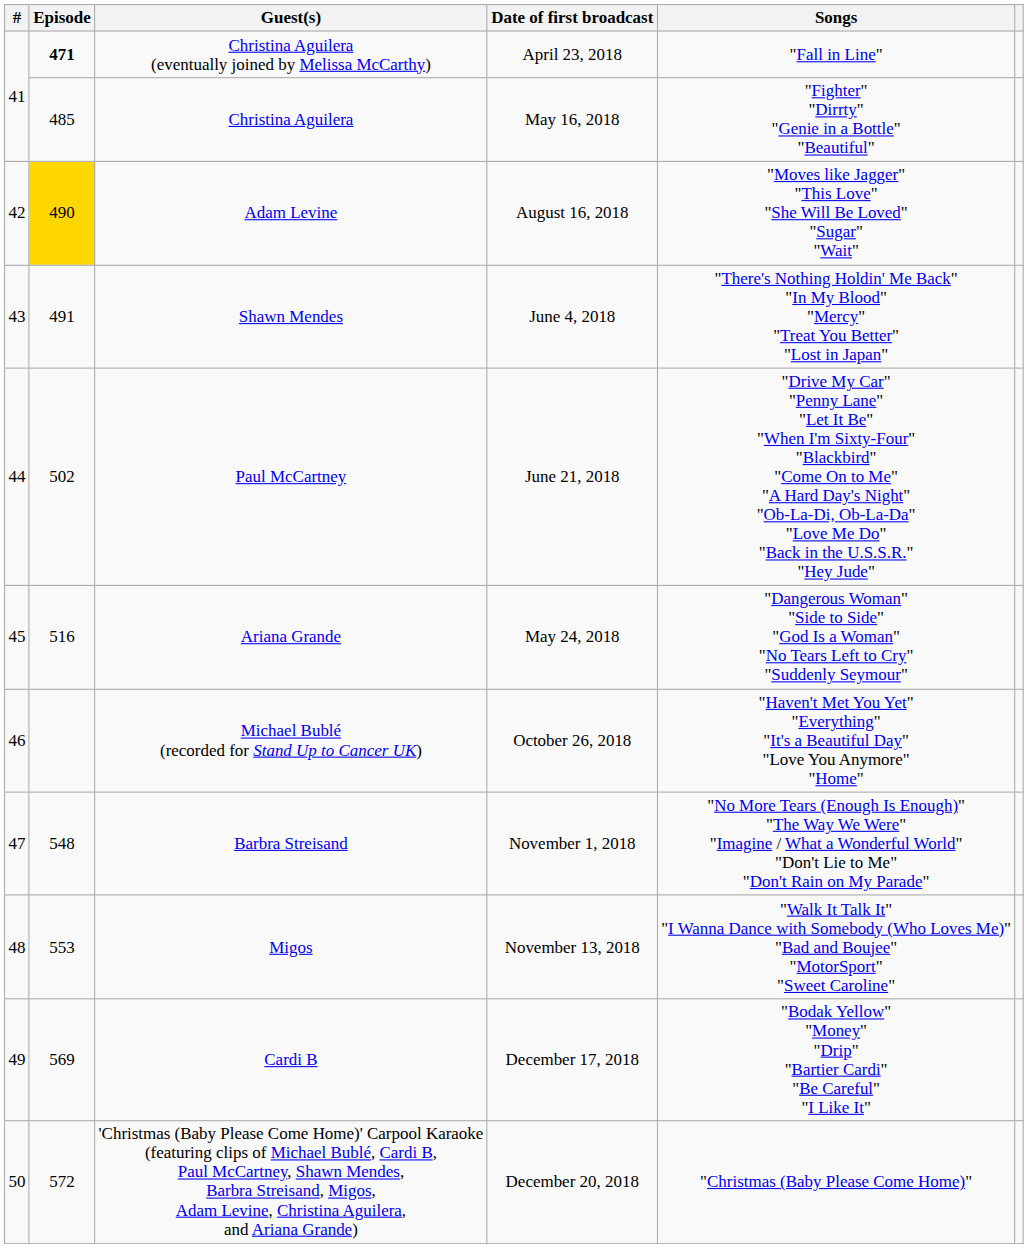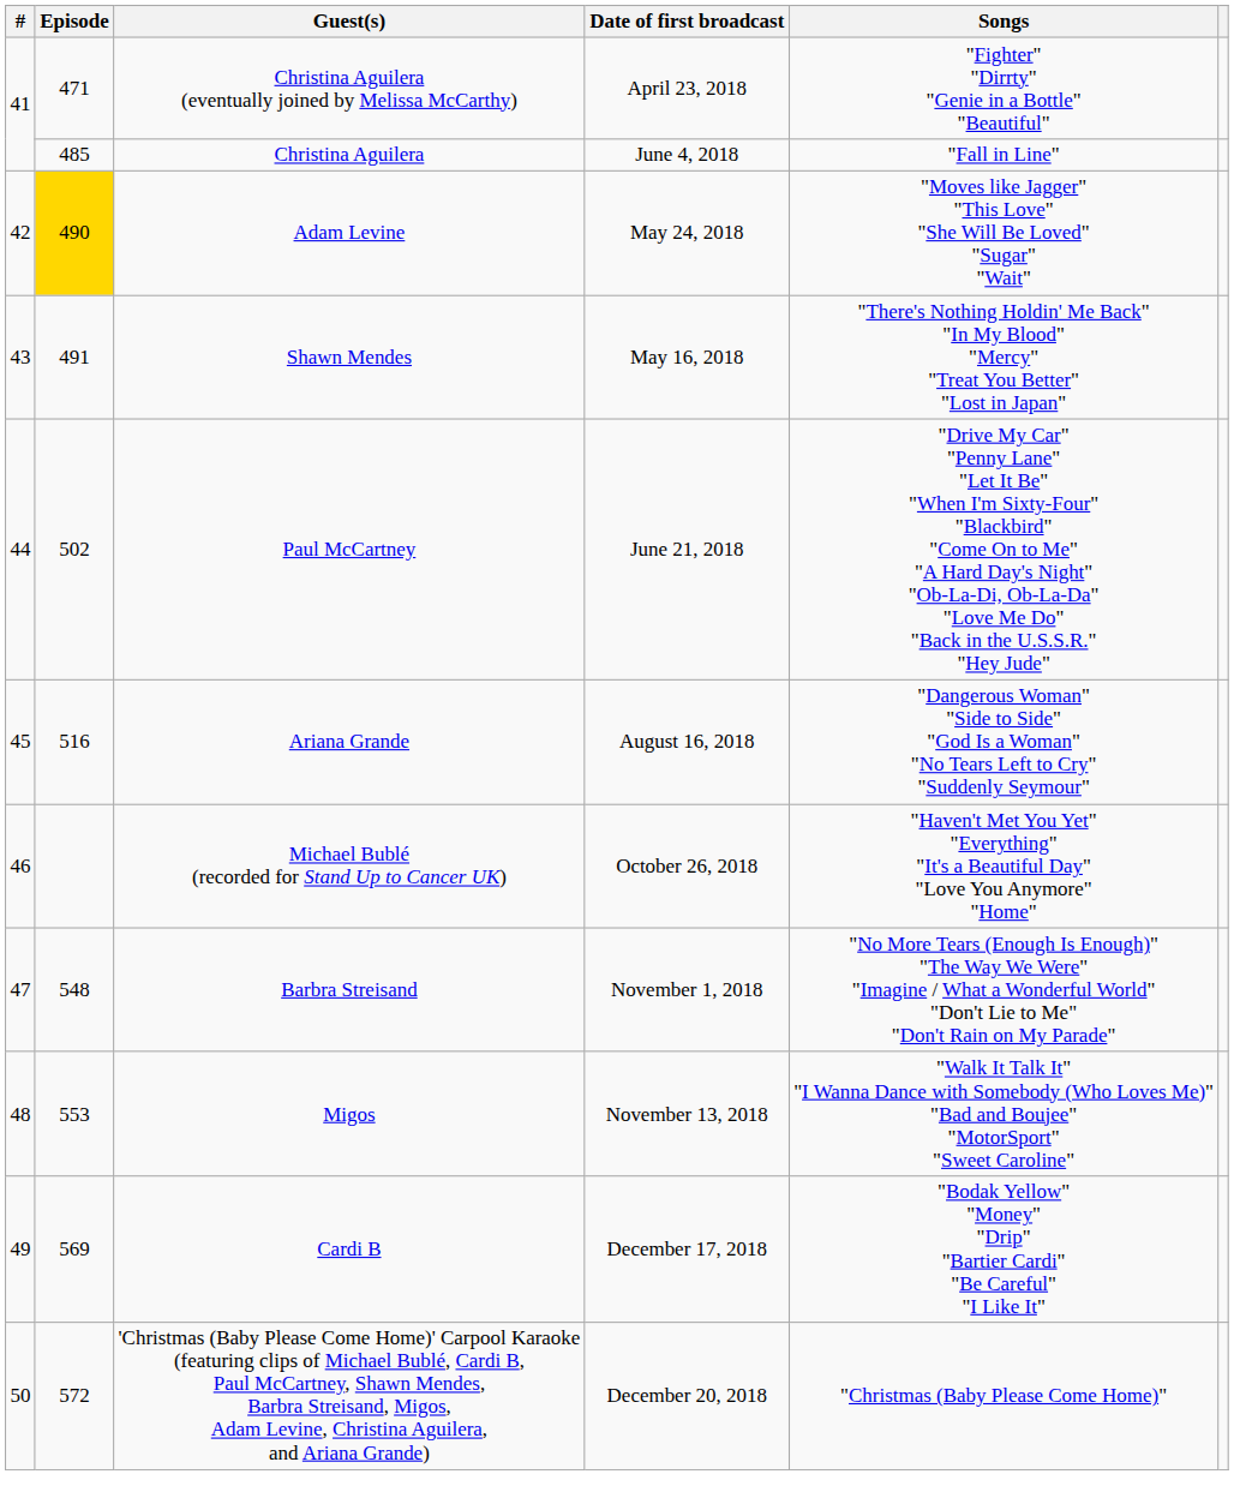Christina Aguilera (eventually joined by Melissa McCarthy) | Episode: bold -> normal
Christina Aguilera (eventually joined by Melissa McCarthy) | Songs: "Fall in Line" -> "Fighter" "Dirrty" "Genie in a Bottle" "Beautiful"
Christina Aguilera | Date of first broadcast: May 16, 2018 -> June 4, 2018
Christina Aguilera | Songs: "Fighter" "Dirrty" "Genie in a Bottle" "Beautiful" -> "Fall in Line"
Adam Levine | Date of first broadcast: August 16, 2018 -> May 24, 2018
Shawn Mendes | Date of first broadcast: June 4, 2018 -> May 16, 2018
Ariana Grande | Date of first broadcast: May 24, 2018 -> August 16, 2018
